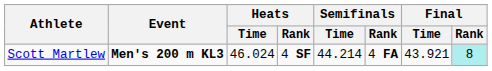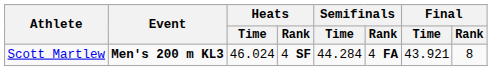Scott Martlew | Semifinals / Time: 44.214 -> 44.284
Scott Martlew | Final / Rank: paleturquoise background -> no background
